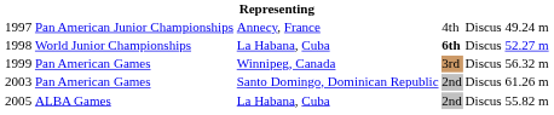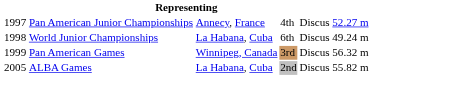1997 | column 6: 49.24 m -> 52.27 m
1998 | column 4: bold -> normal
1998 | column 6: 52.27 m -> 49.24 m
- row: 2003 | Pan American Games | Santo Domingo, Dominican Republic | 2nd | Discus | 61.26 m
